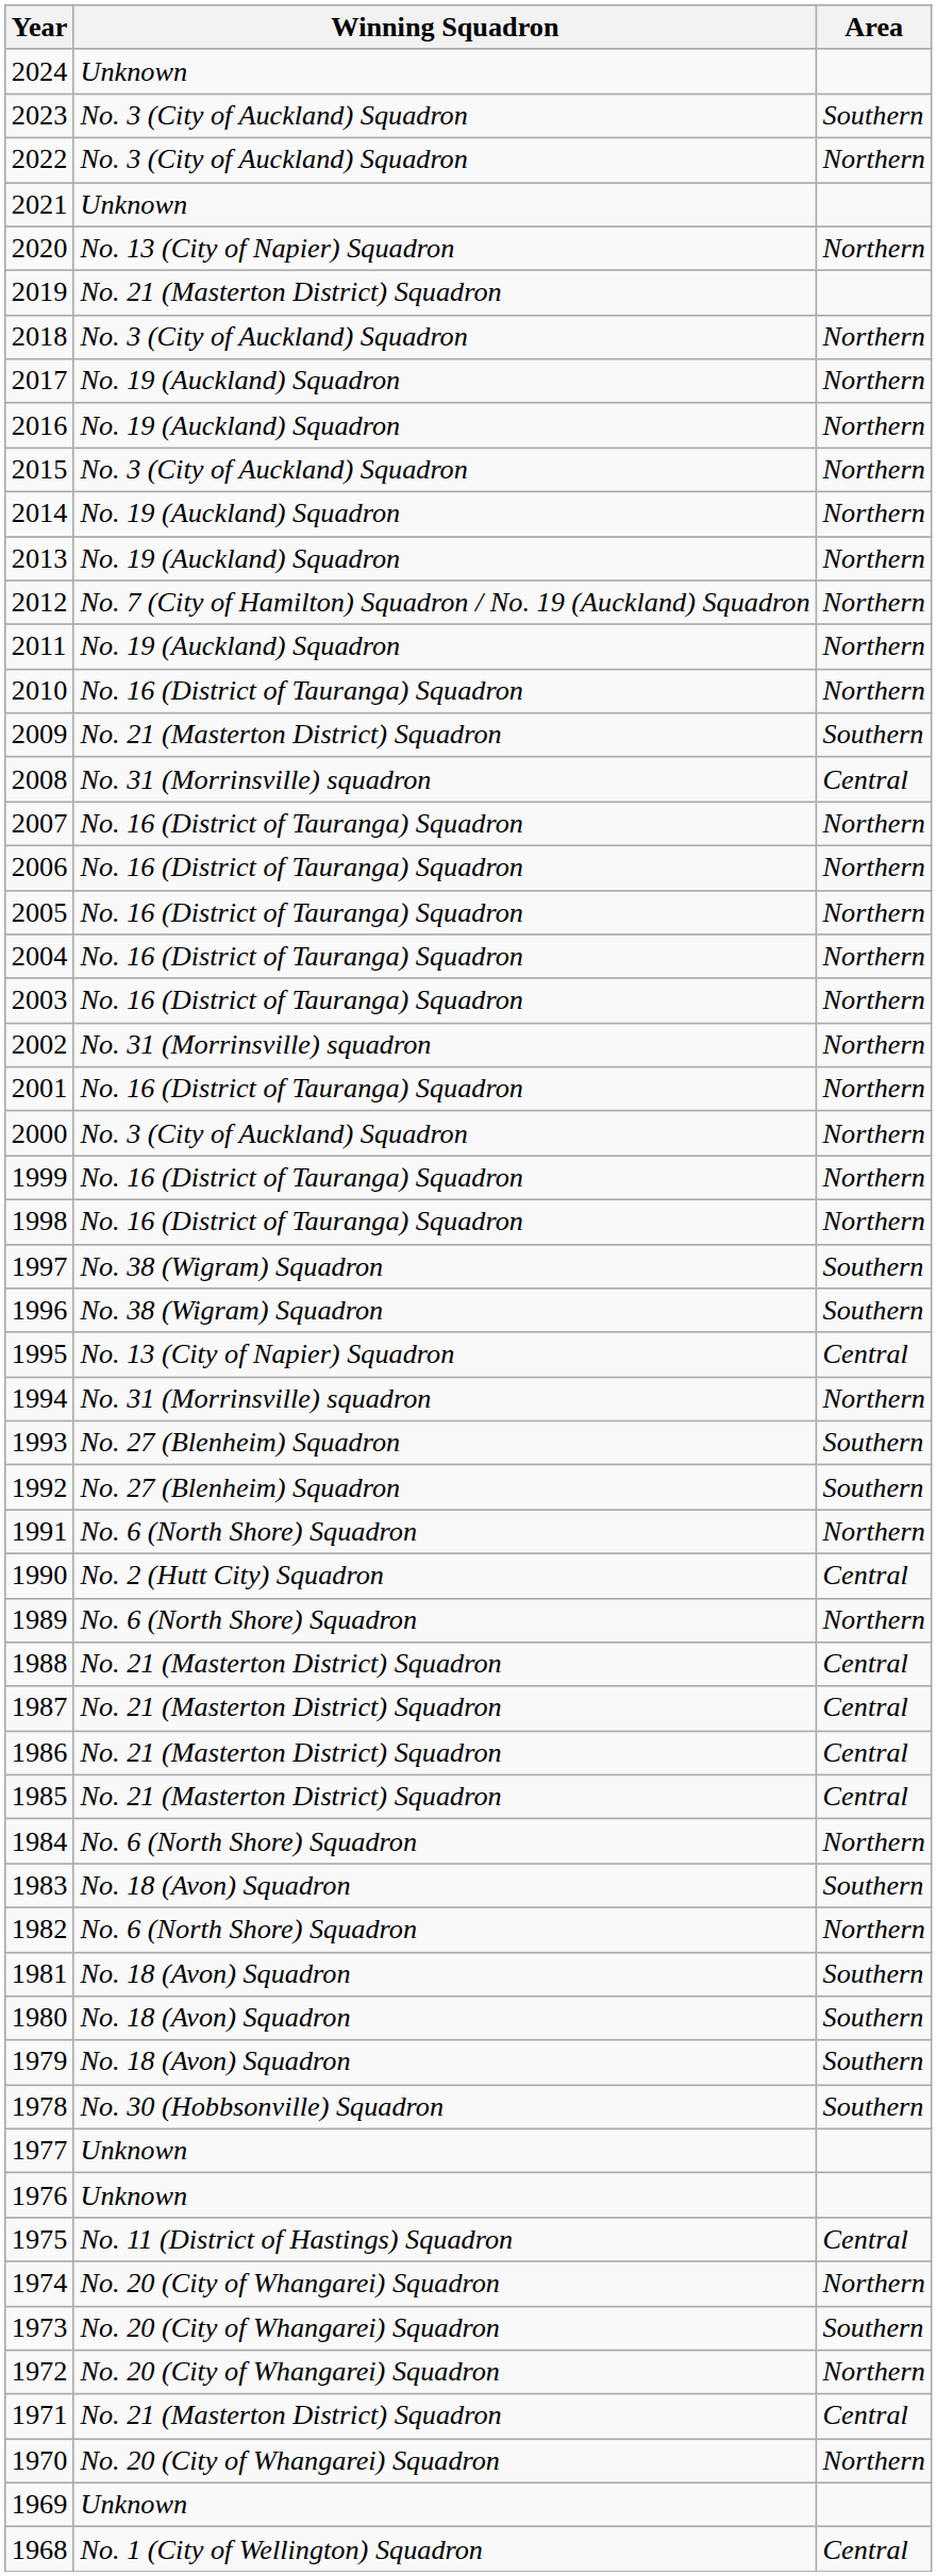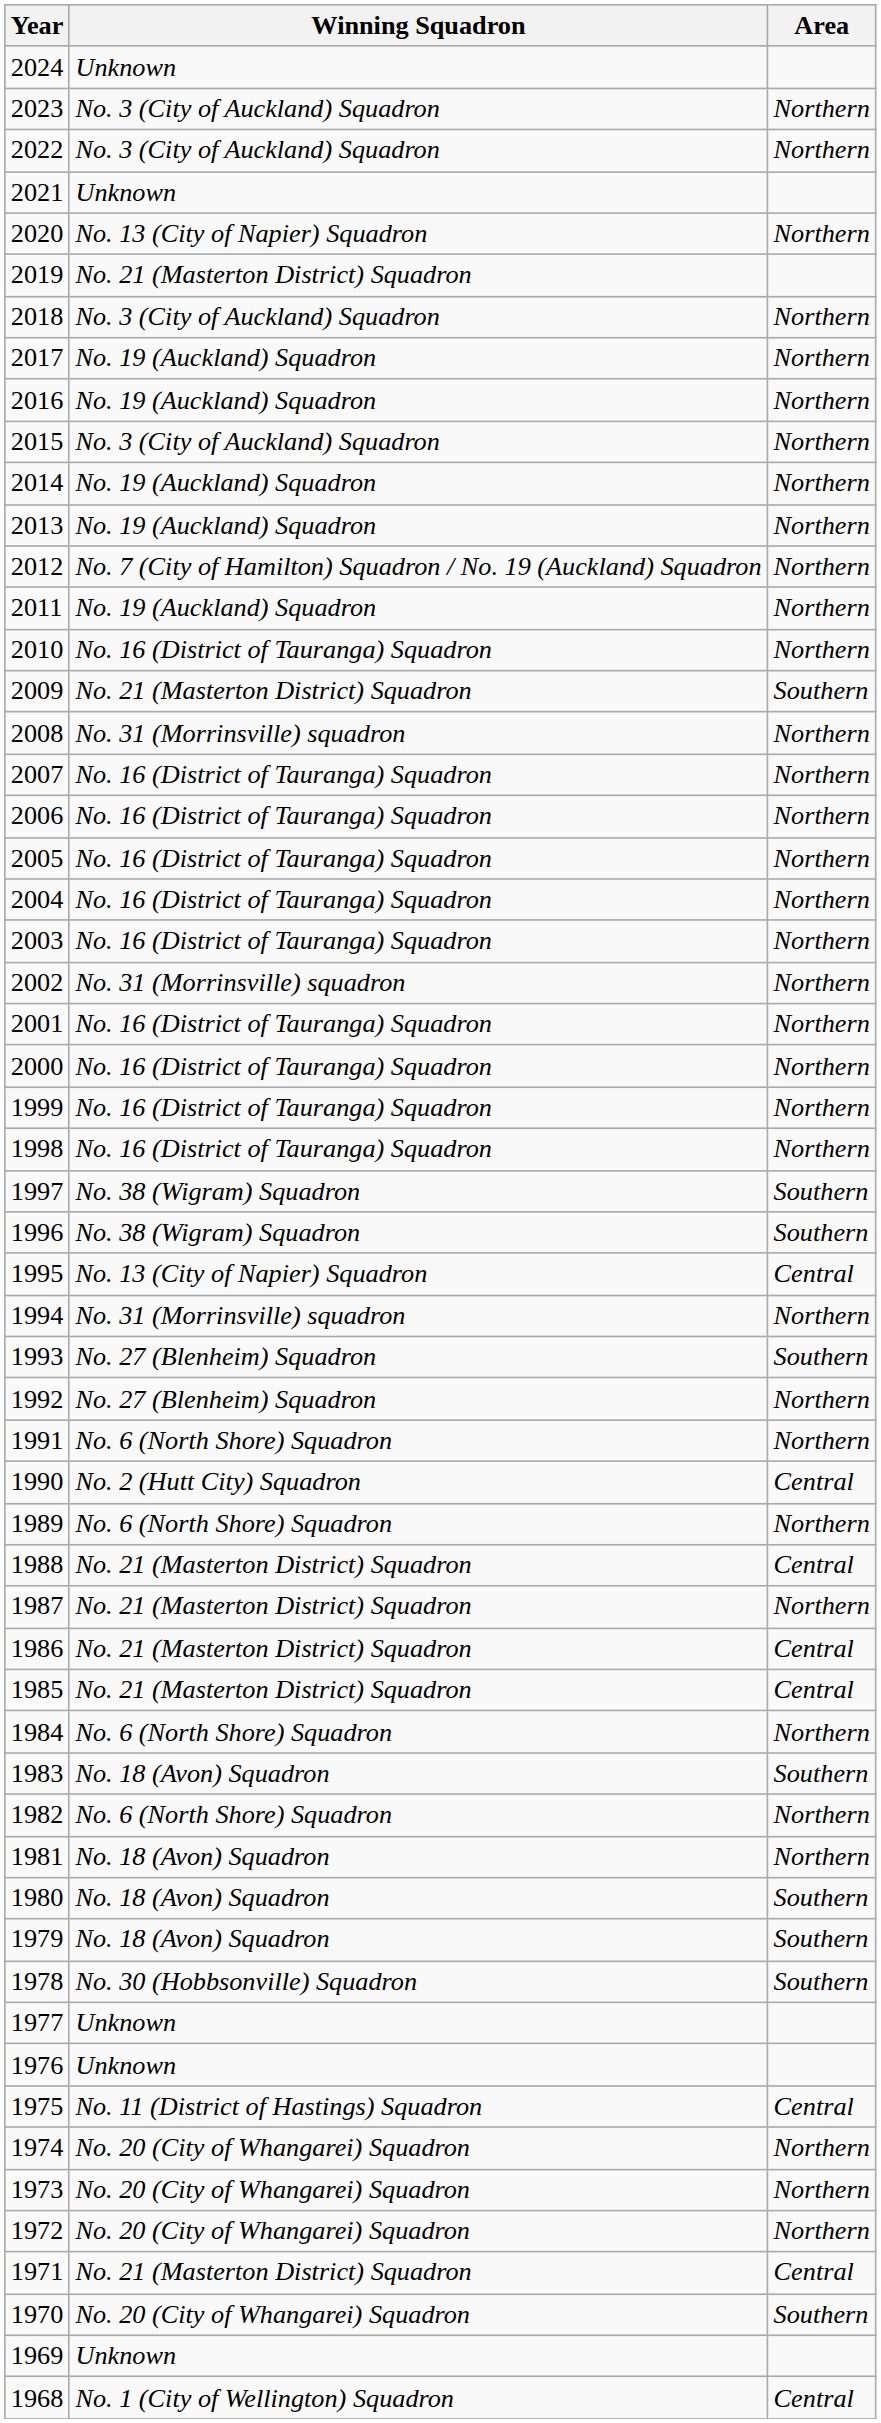2023 | Area: Southern -> Northern
2008 | Area: Central -> Northern
2000 | Winning Squadron: No. 3 (City of Auckland) Squadron -> No. 16 (District of Tauranga) Squadron
1992 | Area: Southern -> Northern
1987 | Area: Central -> Northern
1981 | Area: Southern -> Northern
1973 | Area: Southern -> Northern
1970 | Area: Northern -> Southern
